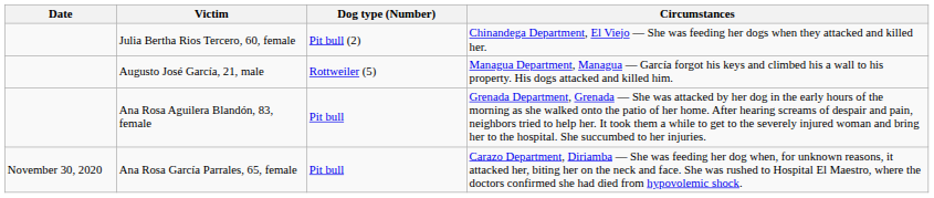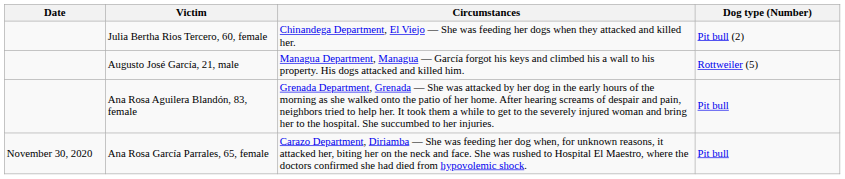columns swapped: Dog type (Number) <-> Circumstances
